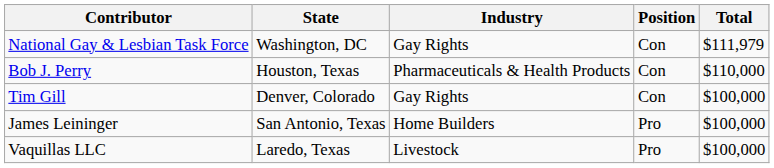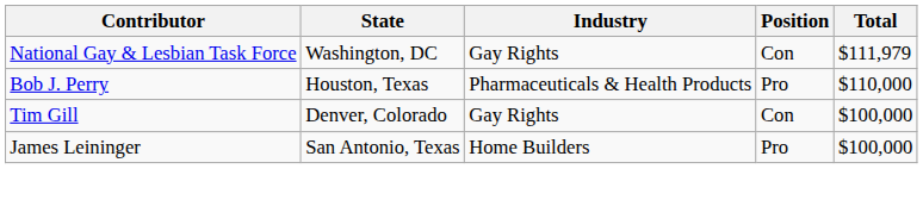Bob J. Perry | Position: Con -> Pro
- row: Vaquillas LLC | Laredo, Texas | Livestock | Pro | $100,000
